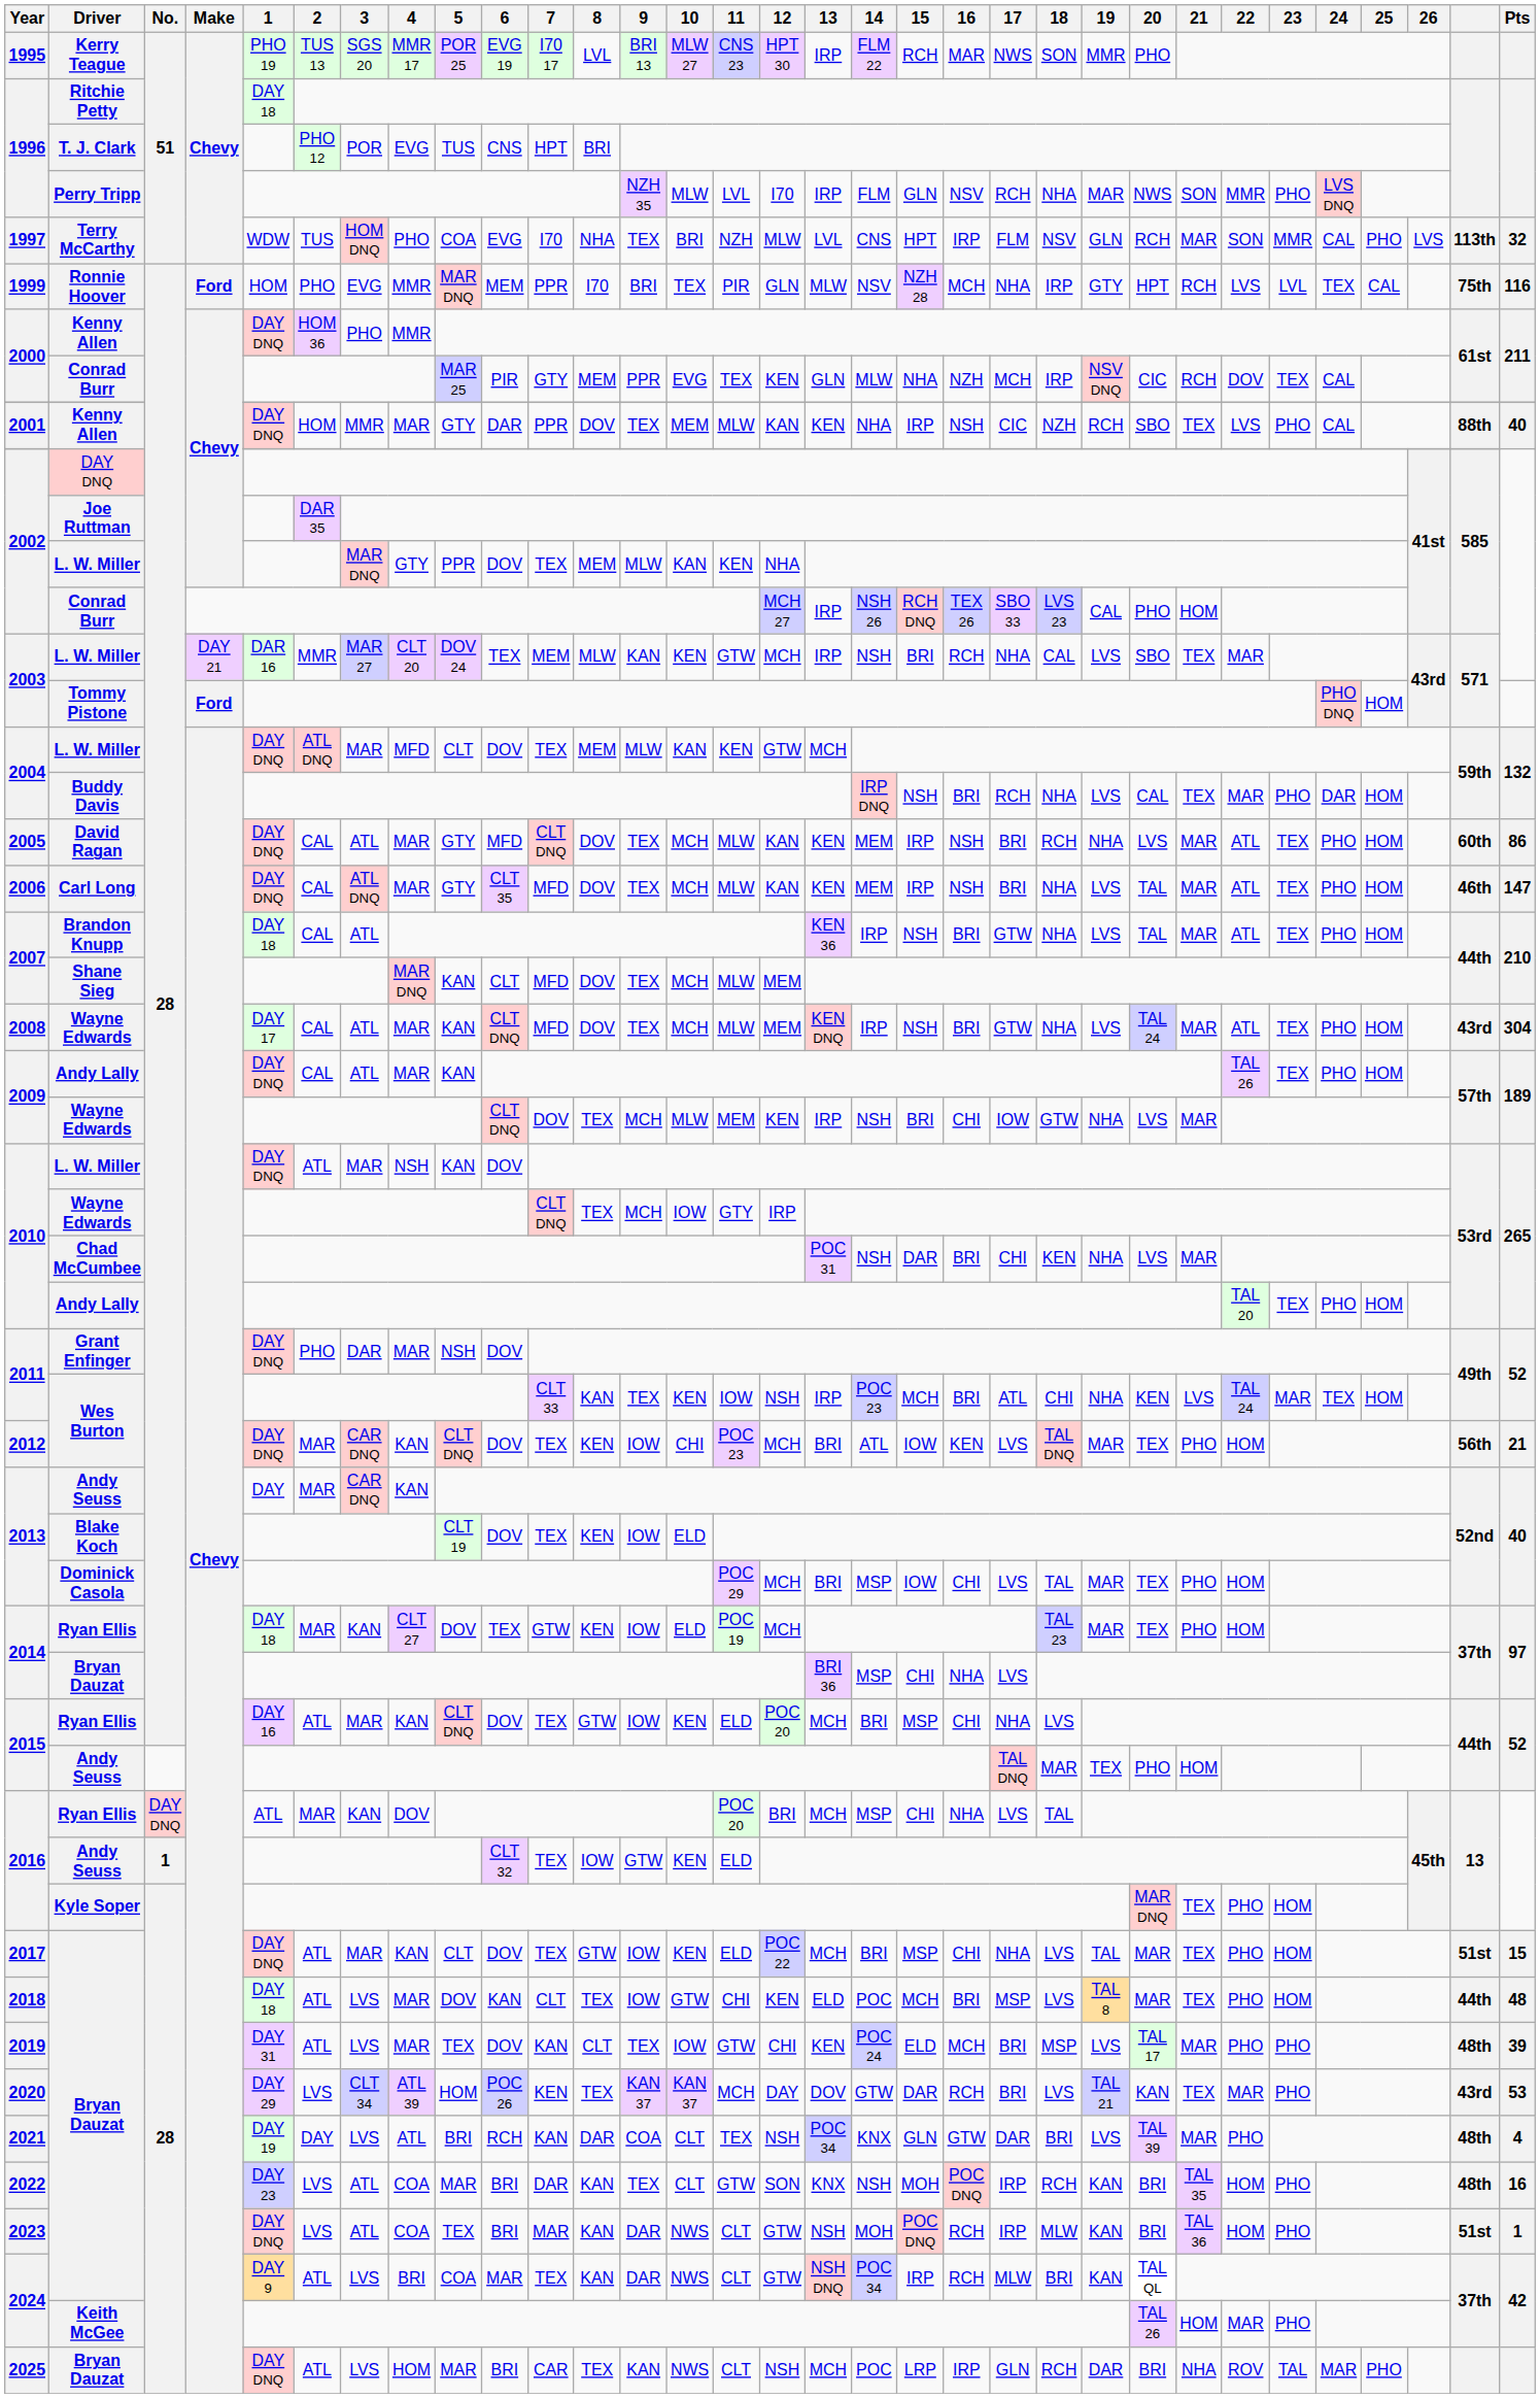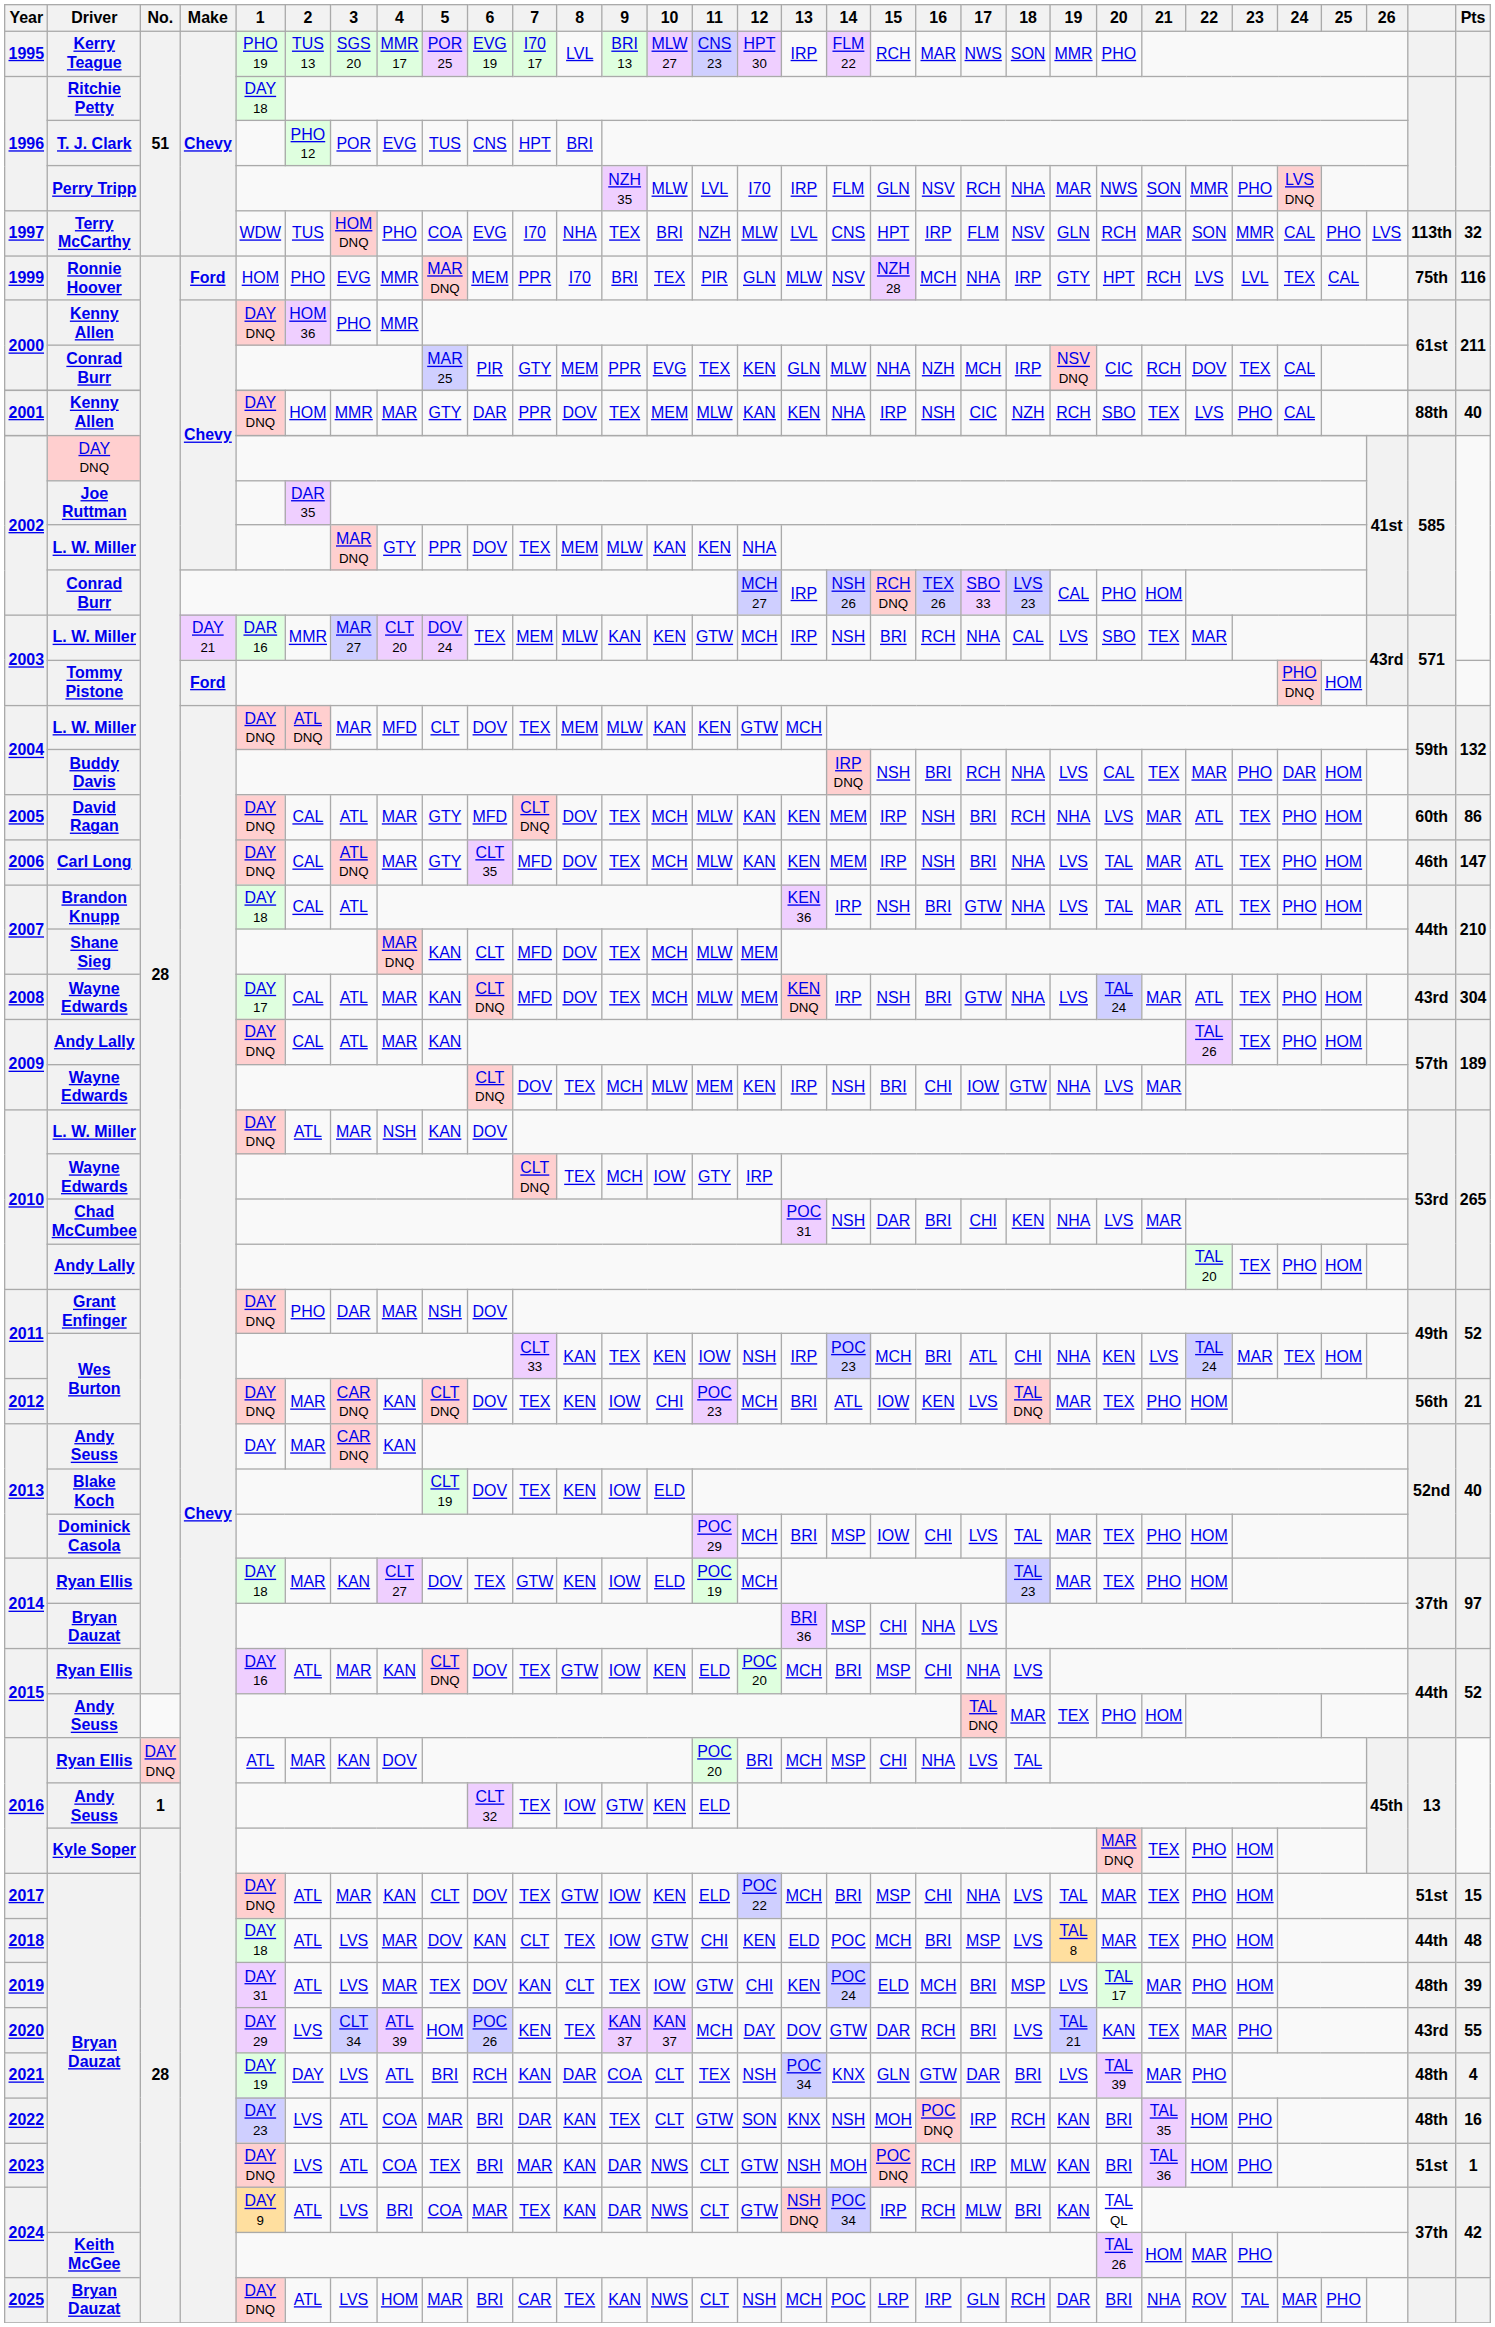2019 | 23: PHO -> HOM
2020 | Pts: 53 -> 55
